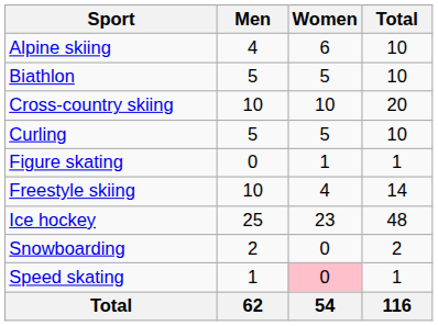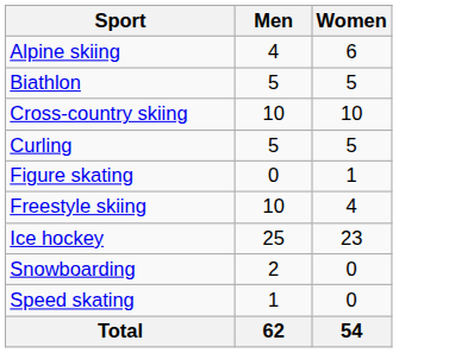- column: Total | 10 | 10 | 20 | 10 | 1 | 14 | 48 | 2 | 1 | 116
Speed skating | Women: pink background -> no background
